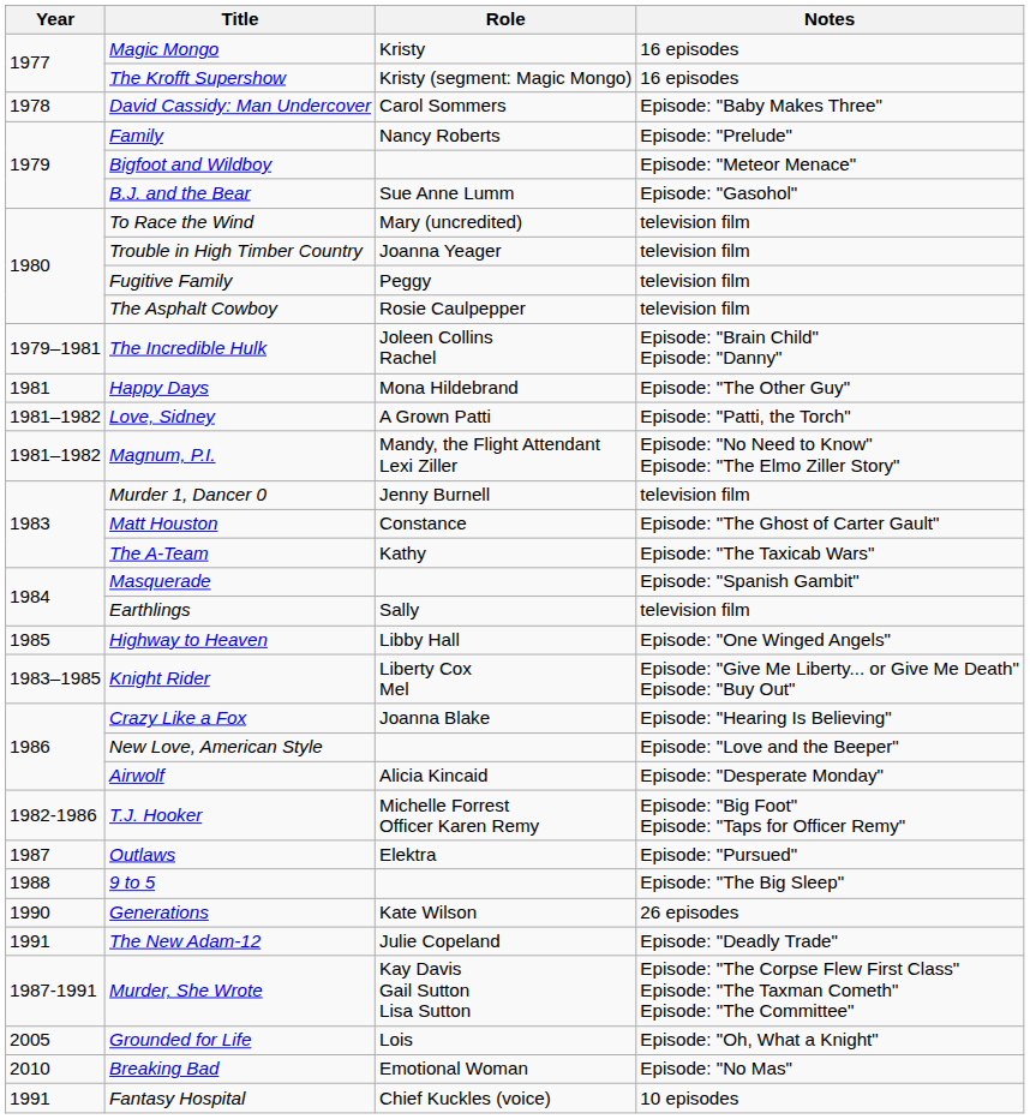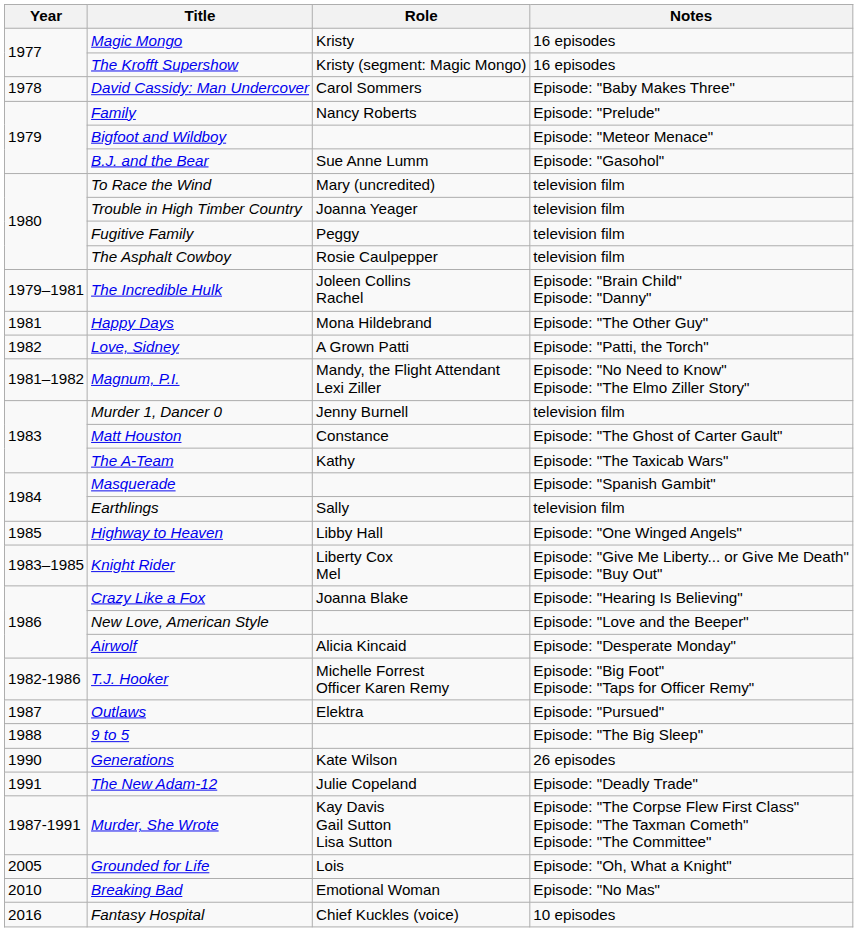Love, Sidney | Year: 1981–1982 -> 1982
Fantasy Hospital | Year: 1991 -> 2016
